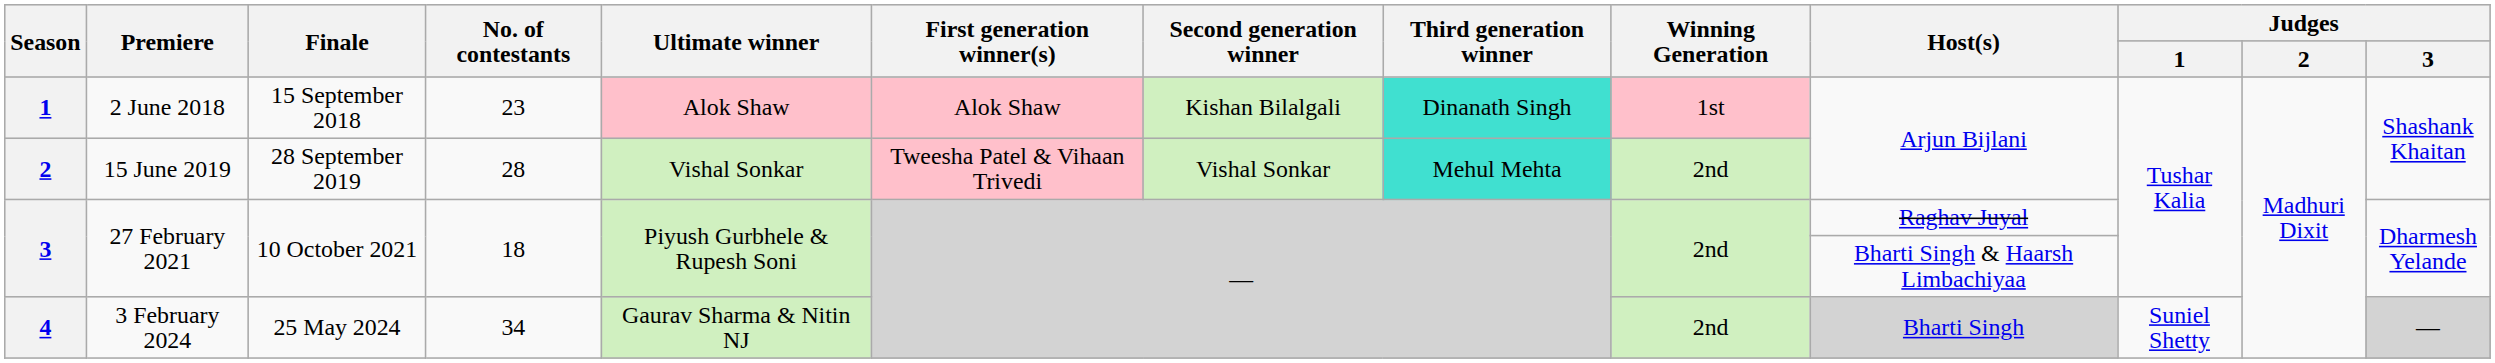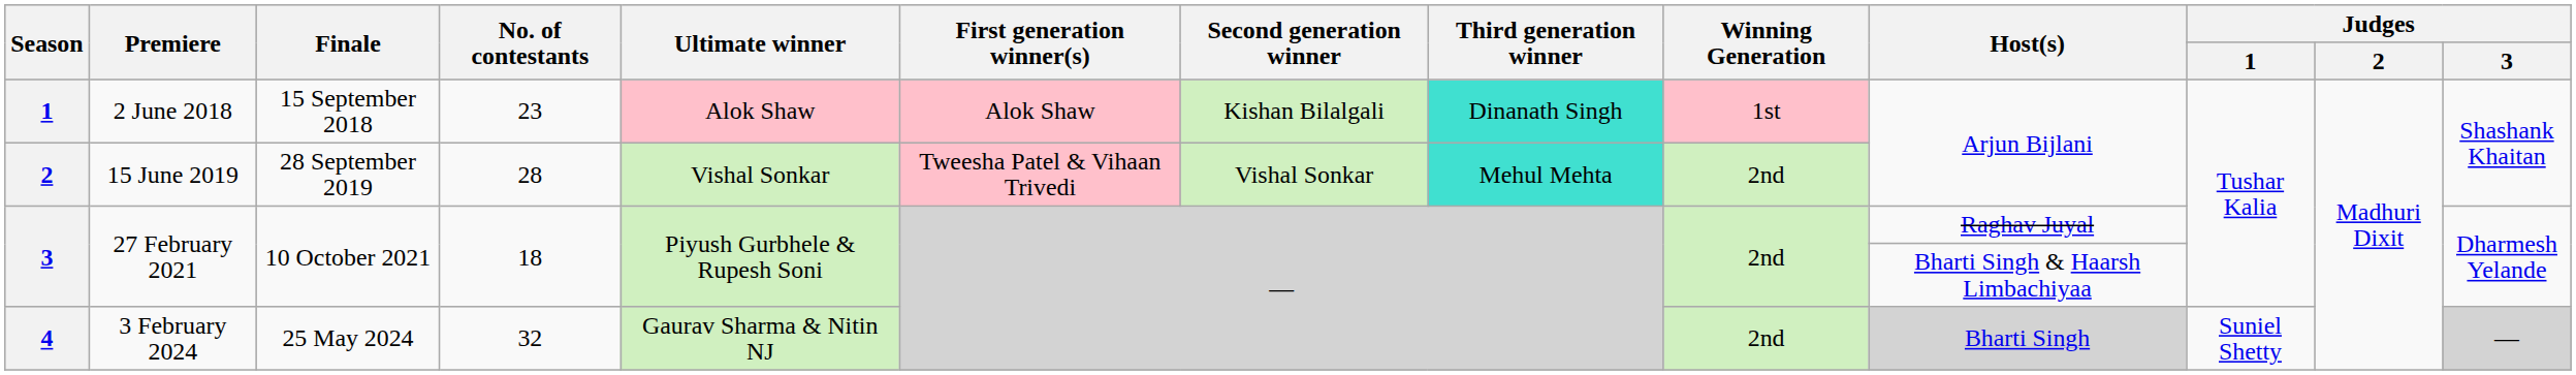4 | No. of contestants: 34 -> 32
